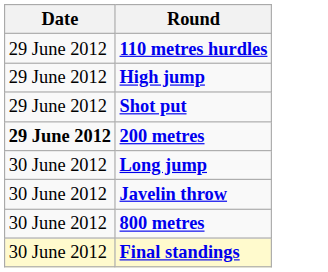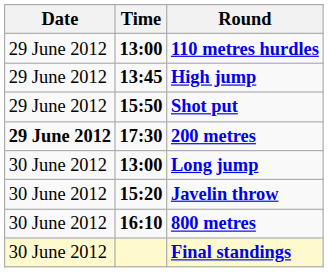+ column: Time | 13:00 | 13:45 | 15:50 | 17:30 | 13:00 | 15:20 | 16:10
